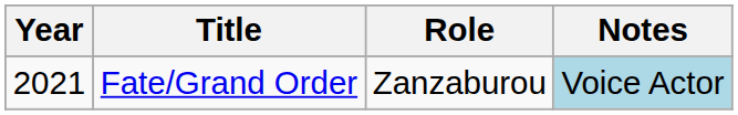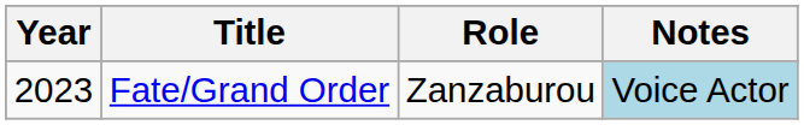Fate/Grand Order | Year: 2021 -> 2023
